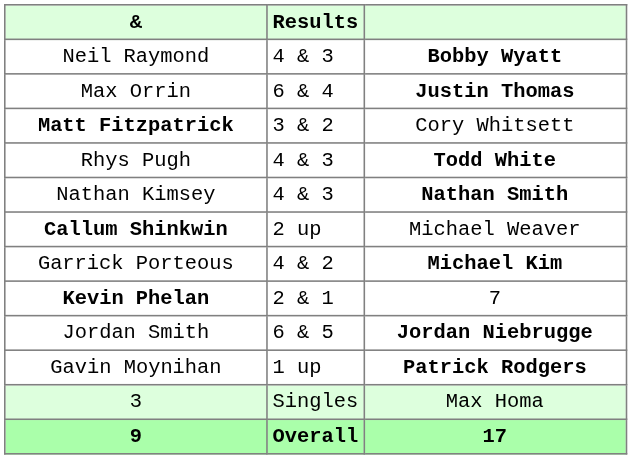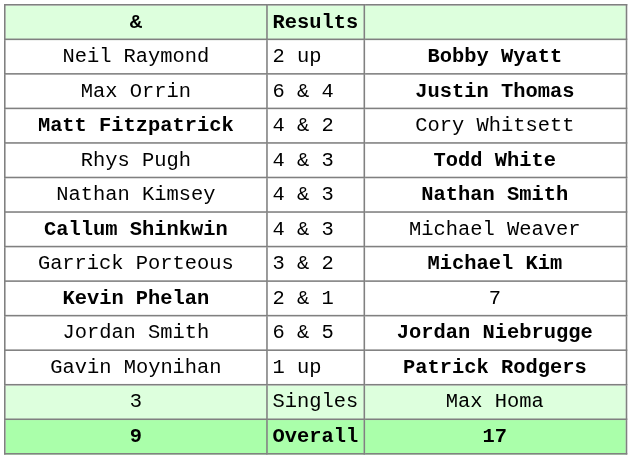Neil Raymond | Results: 4 & 3 -> 2 up
Matt Fitzpatrick | Results: 3 & 2 -> 4 & 2
Callum Shinkwin | Results: 2 up -> 4 & 3
Garrick Porteous | Results: 4 & 2 -> 3 & 2
